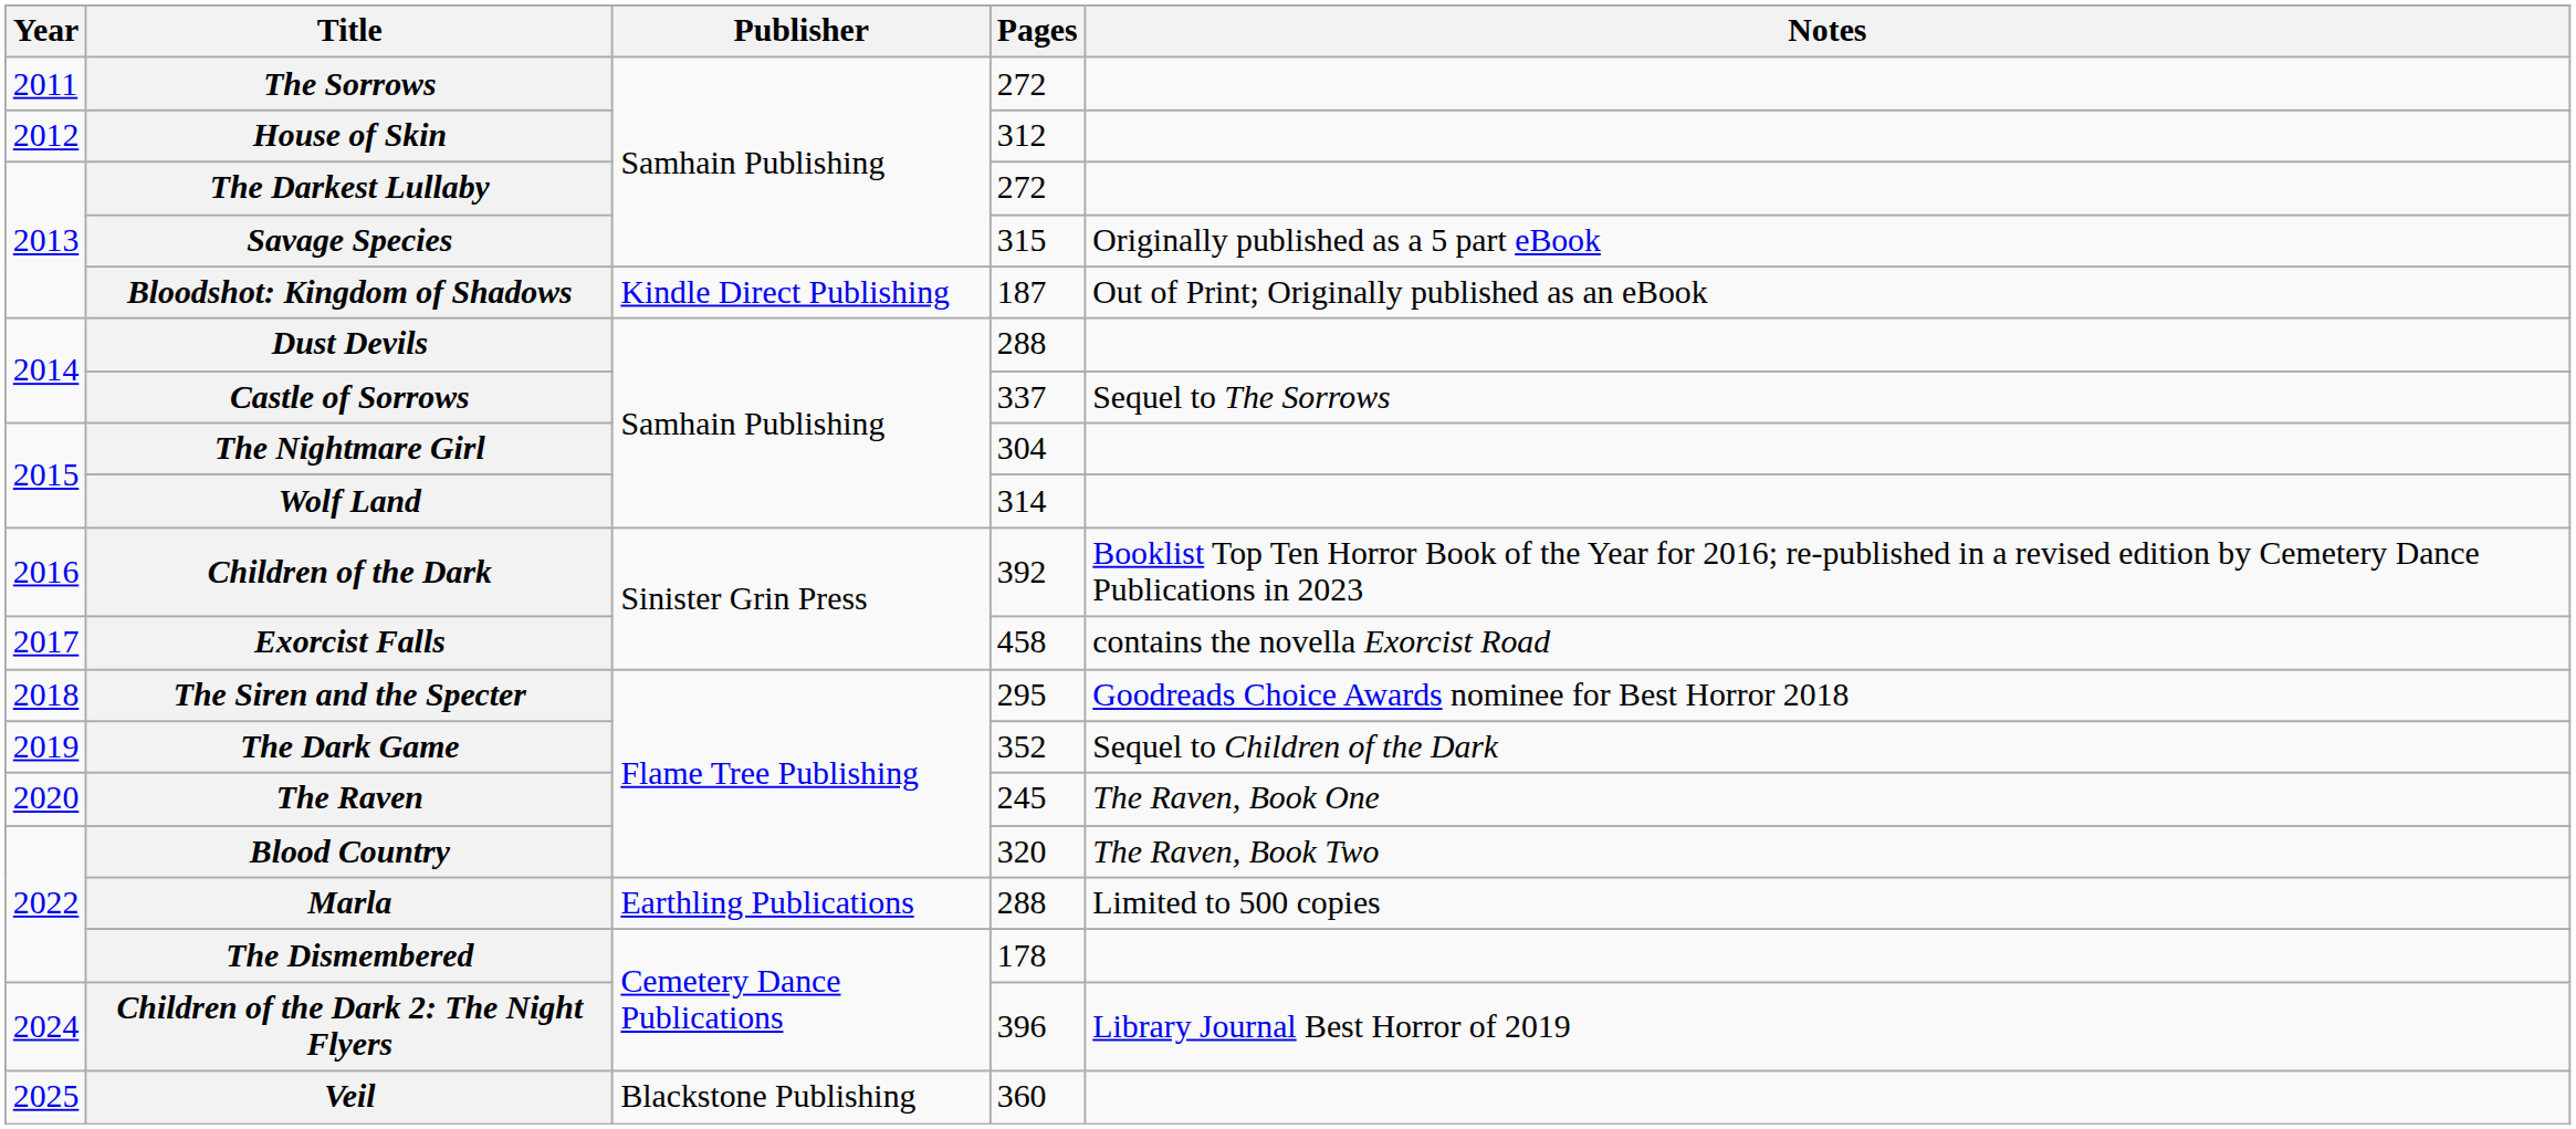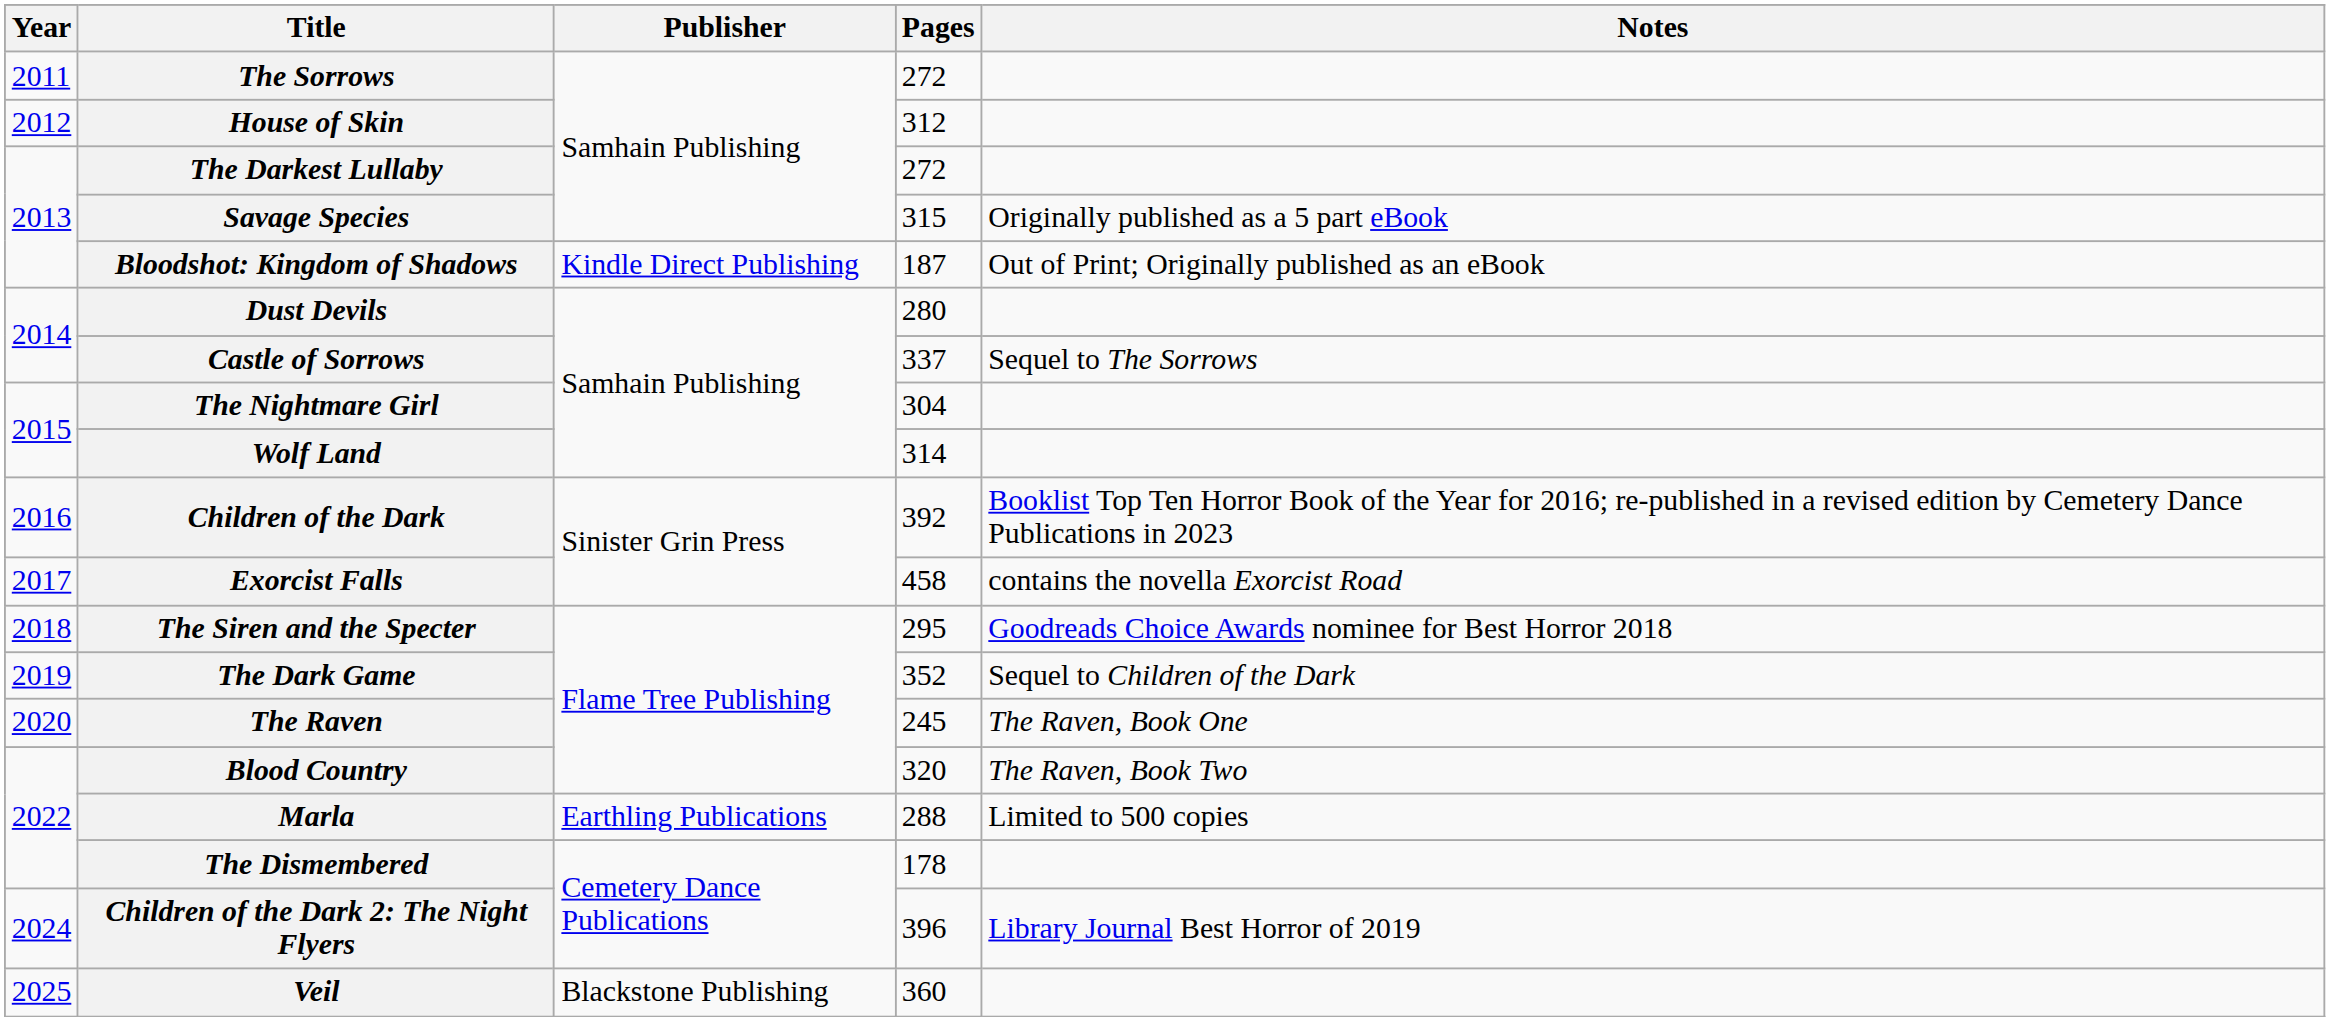Dust Devils | Pages: 288 -> 280
